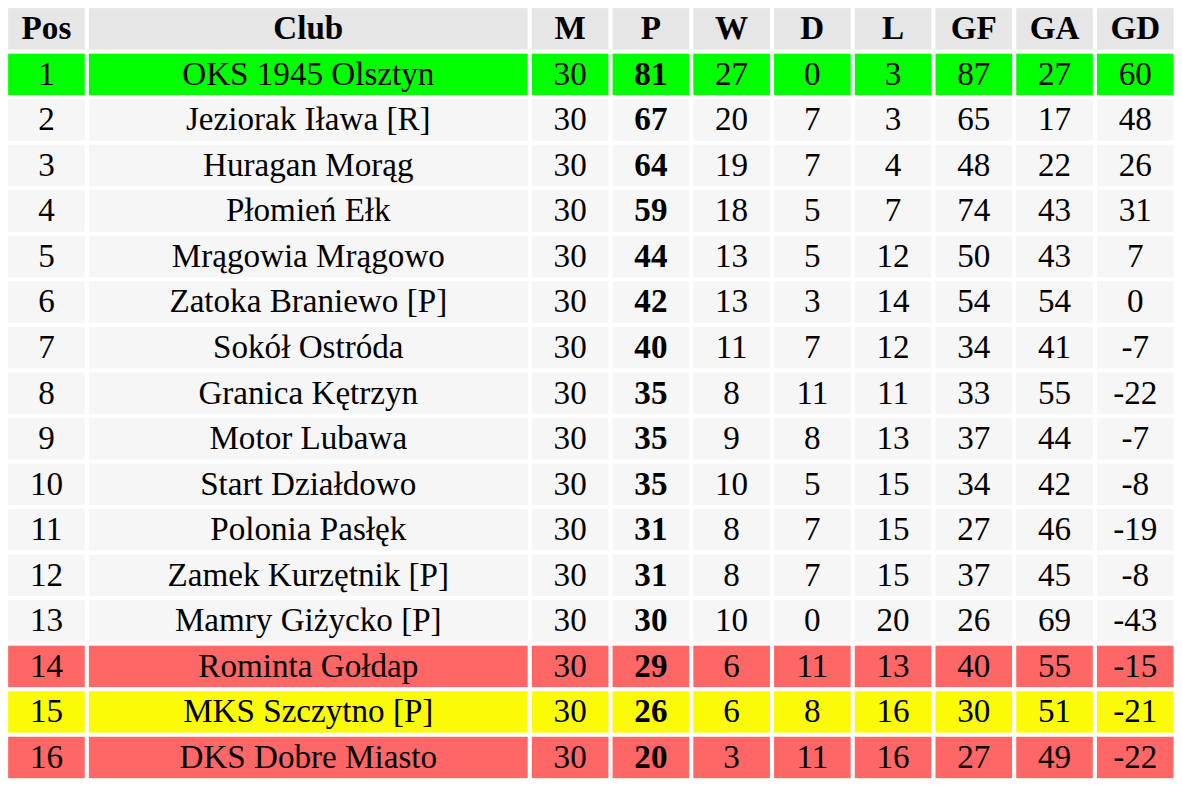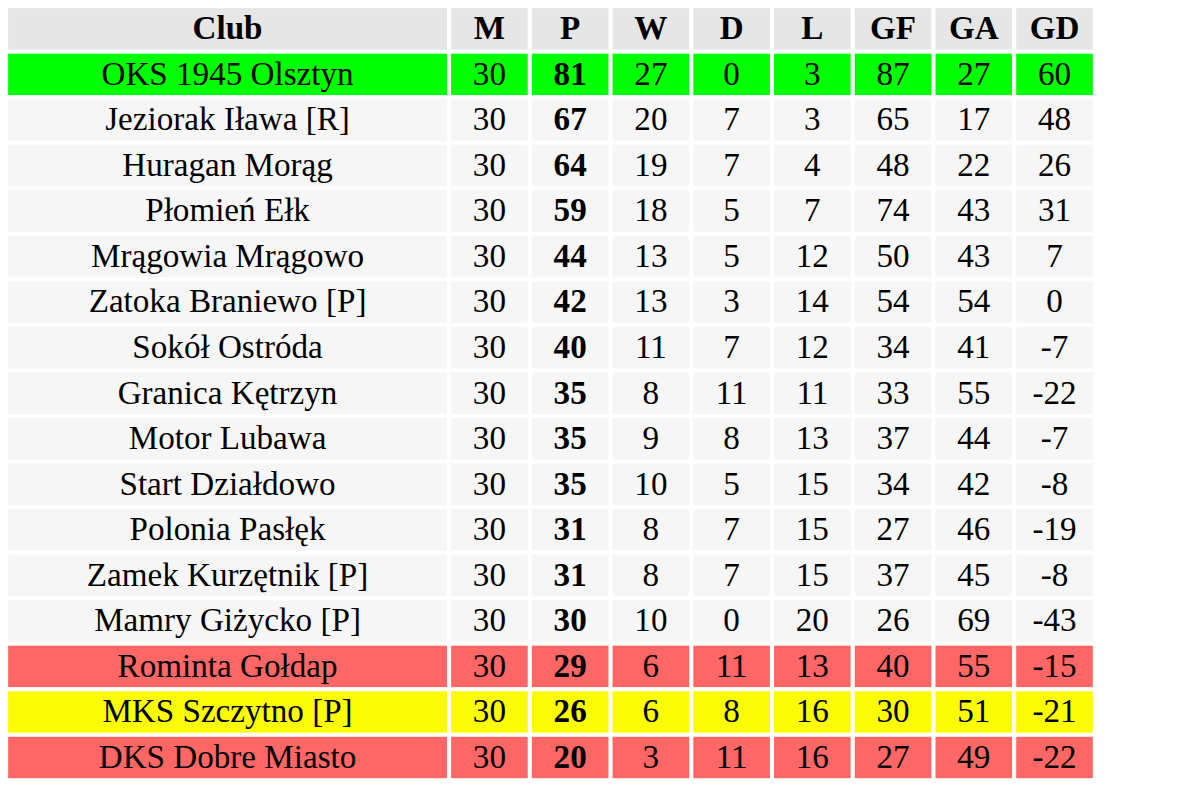- column: Pos | 1 | 2 | 3 | 4 | 5 | 6 | 7 | 8 | 9 | 10 | 11 | 12 | 13 | 14 | 15 | 16
